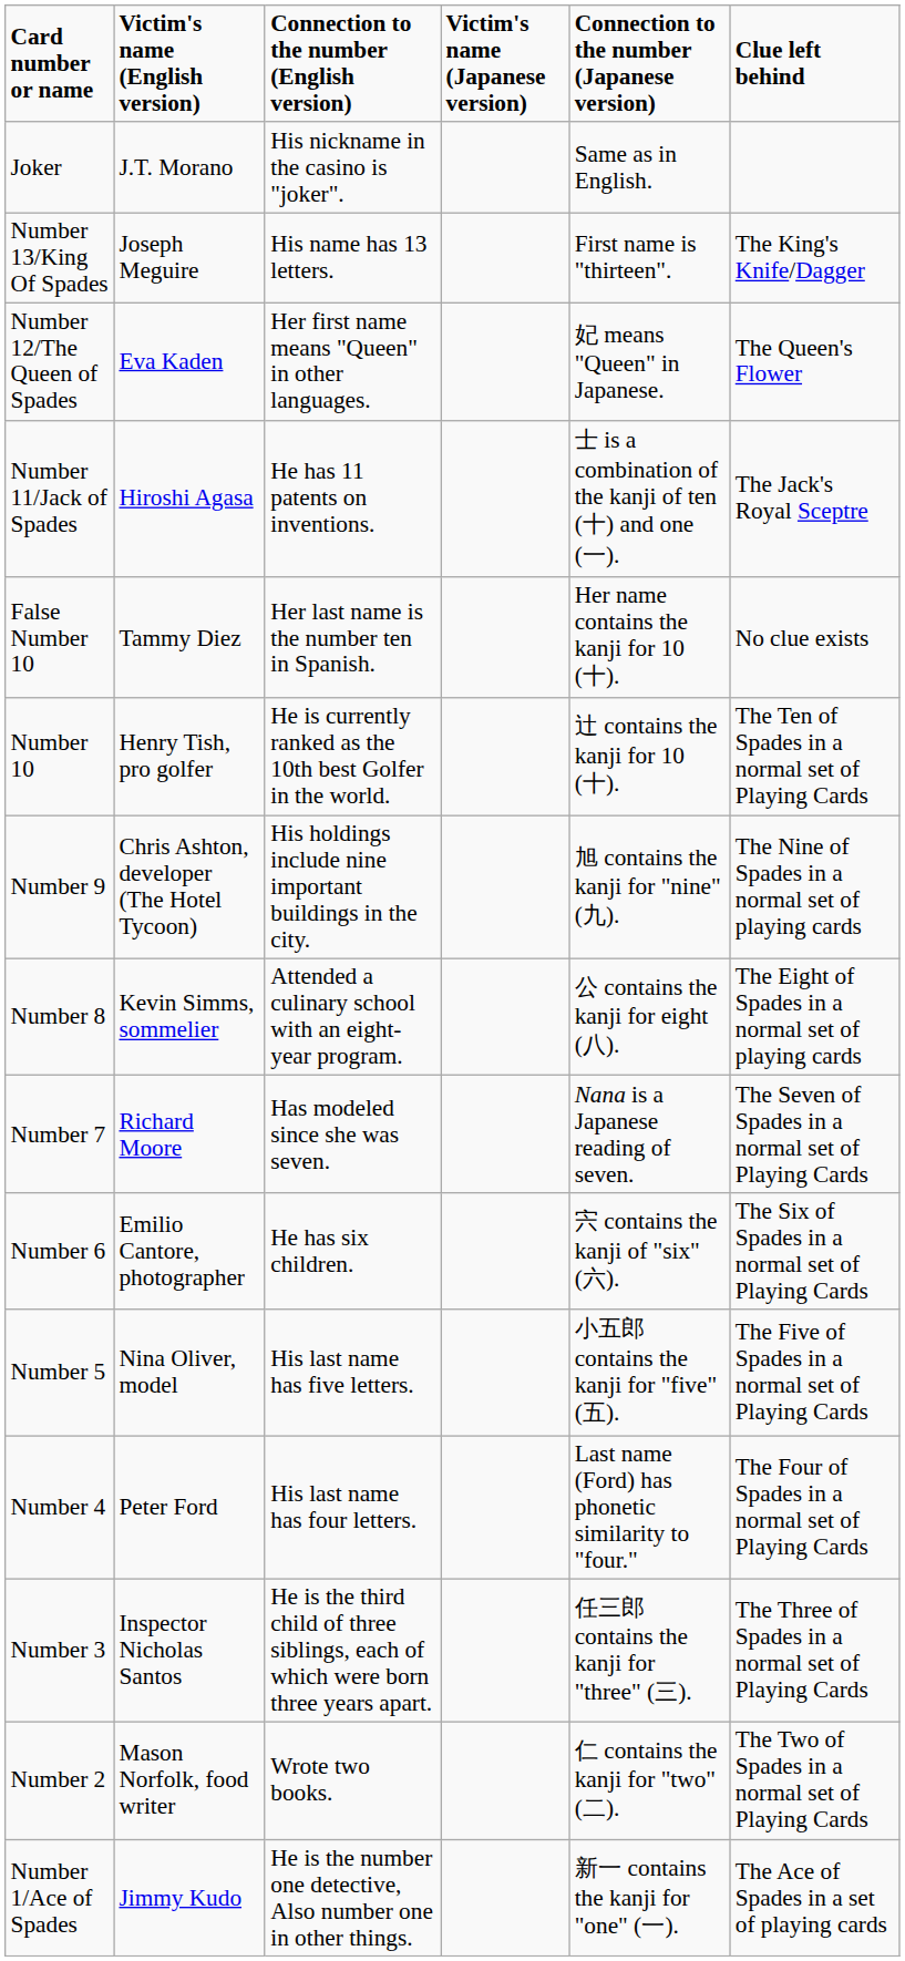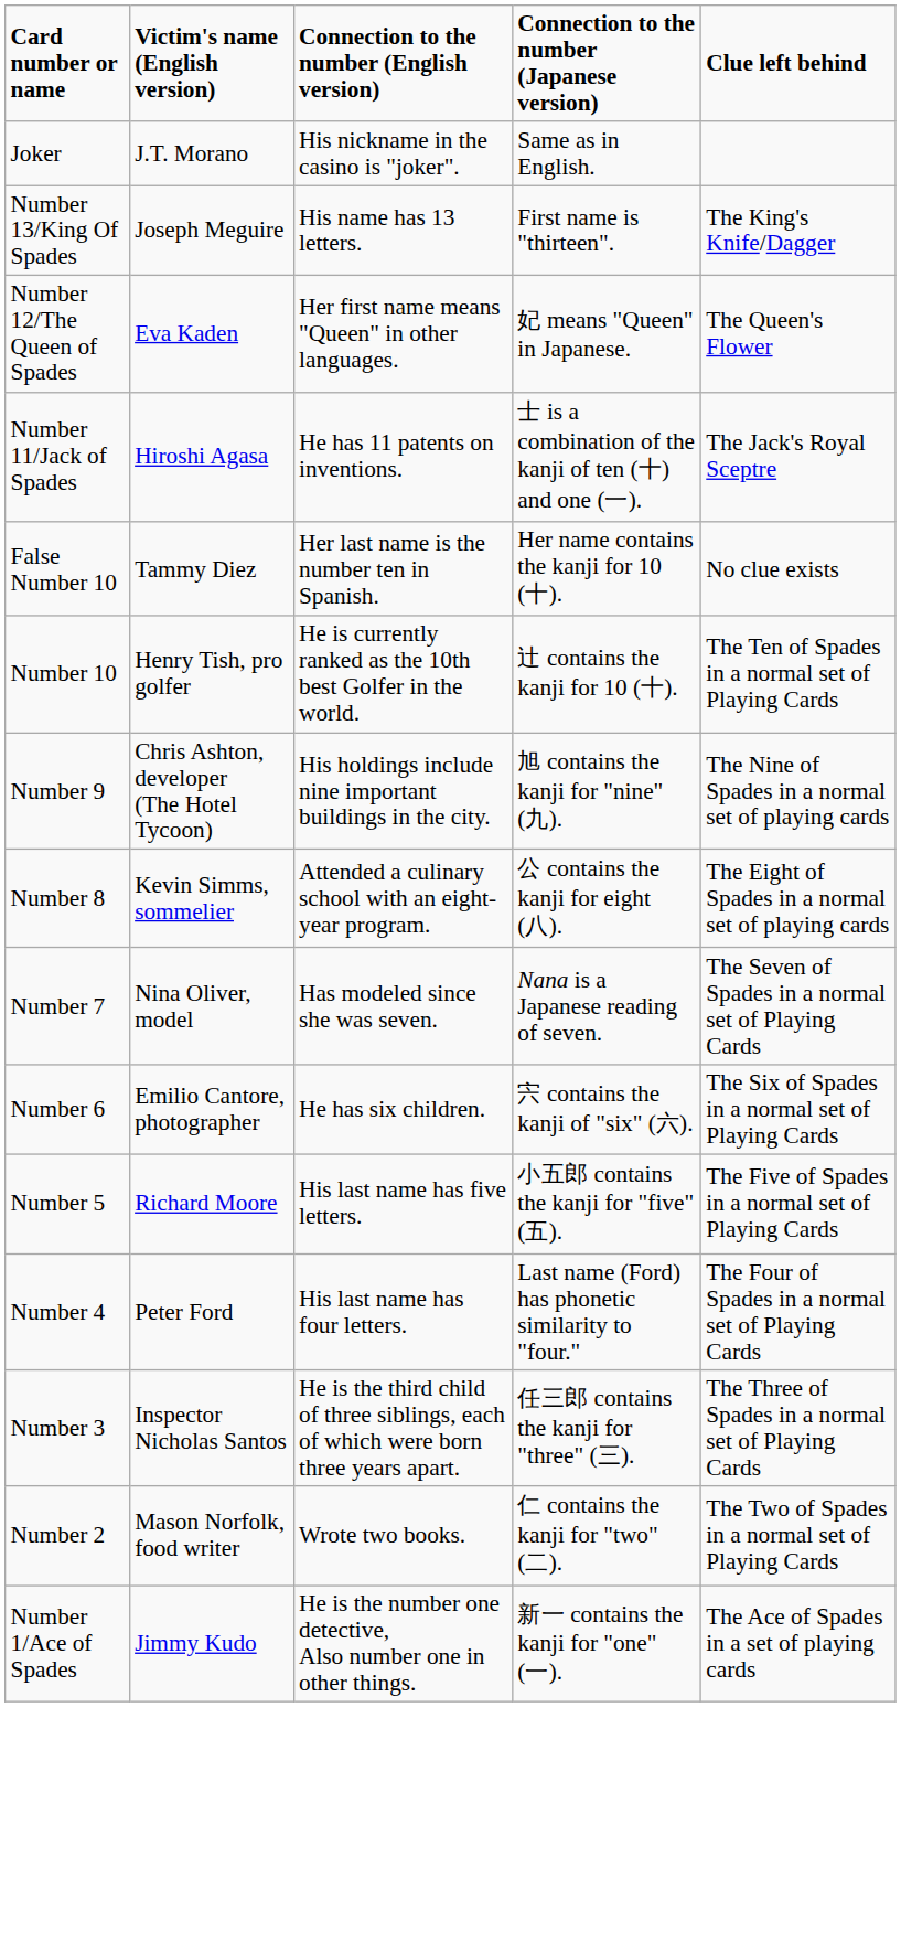- column: Victim's name (Japanese version)
Number 7 | Victim's name (English version): Richard Moore -> Nina Oliver, model
Number 5 | Victim's name (English version): Nina Oliver, model -> Richard Moore
